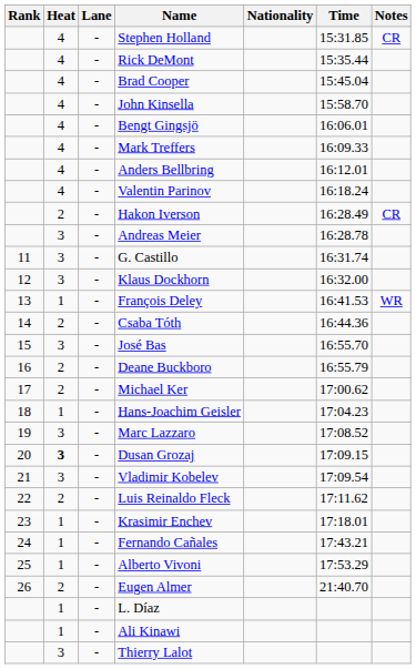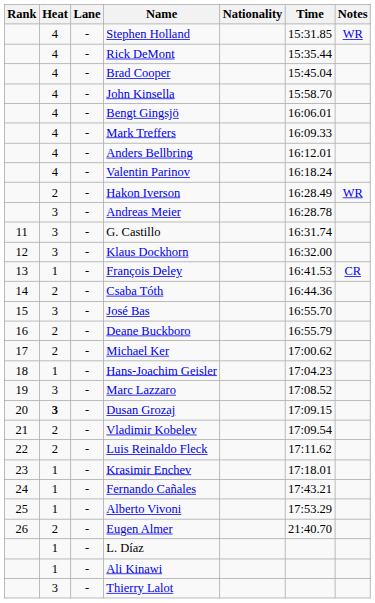Stephen Holland | Notes: CR -> WR
Hakon Iverson | Notes: CR -> WR
François Deley | Notes: WR -> CR
Vladimir Kobelev | Heat: 3 -> 2
